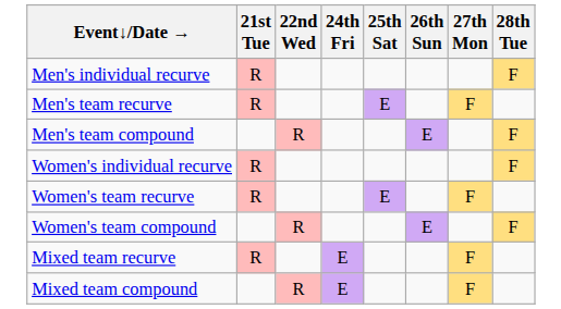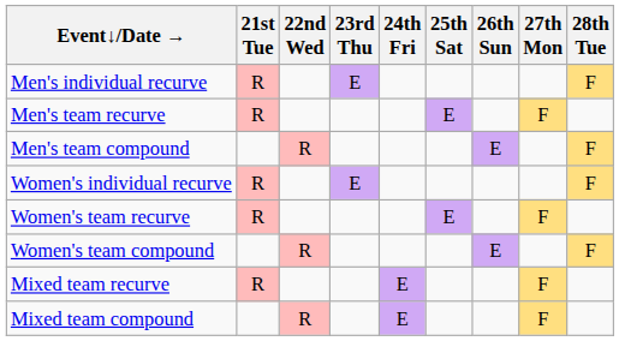+ column: 23rd Thu | E | E
